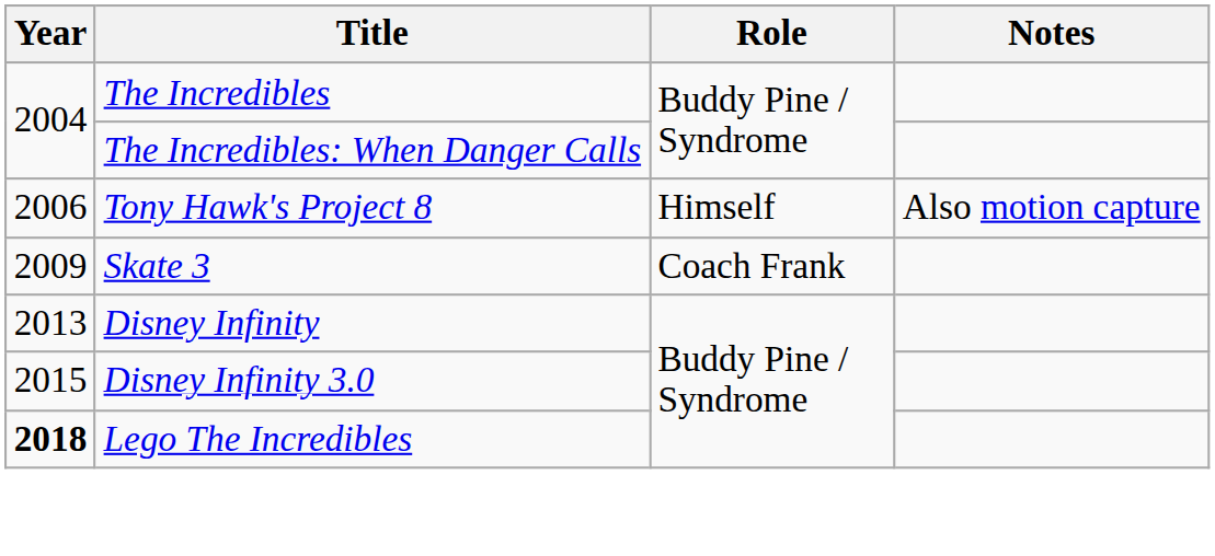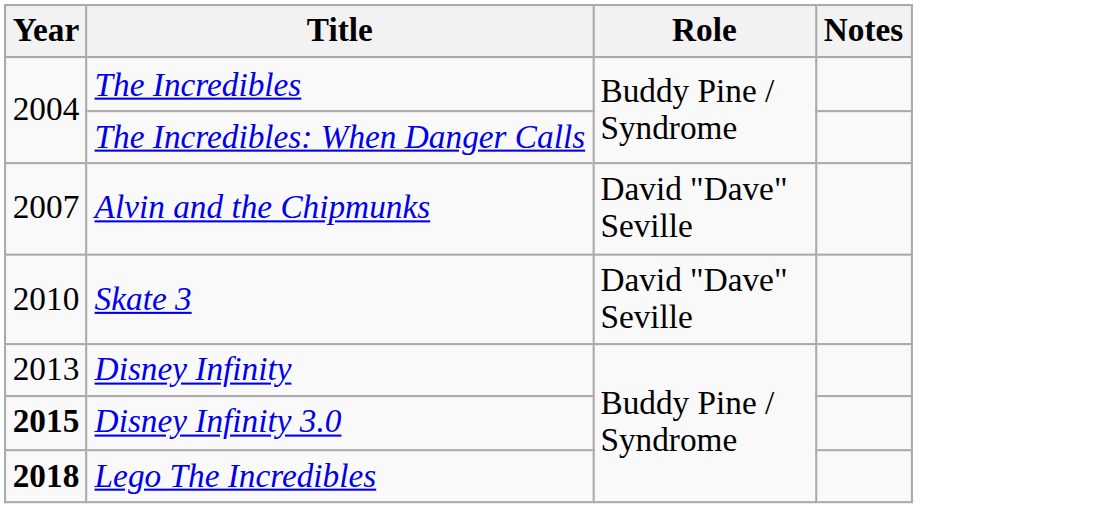- row: 2006 | Tony Hawk's Project 8 | Himself | Also motion capture
+ row: 2007 | Alvin and the Chipmunks | David "Dave" Seville
Skate 3 | Year: 2009 -> 2010
Skate 3 | Role: Coach Frank -> David "Dave" Seville
Disney Infinity 3.0 | Year: normal -> bold
